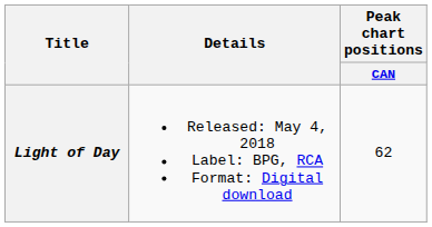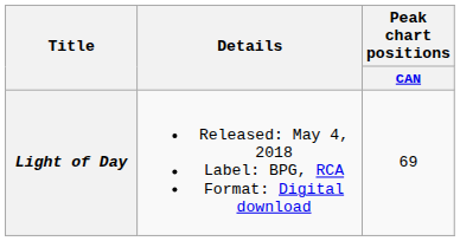Light of Day | Peak chart positions / CAN: 62 -> 69
